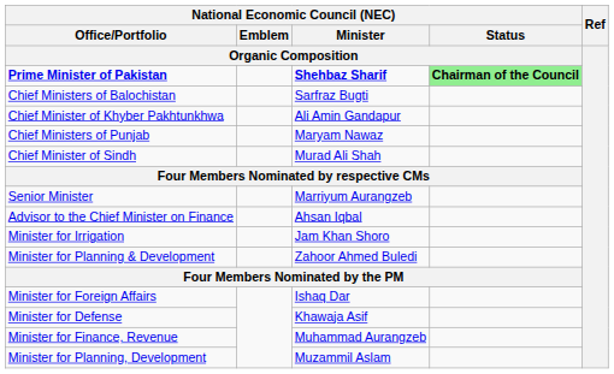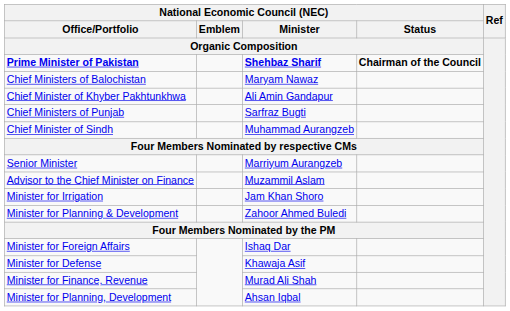Prime Minister of Pakistan | column 4: lightgreen background -> no background
Chief Ministers of Balochistan | column 3: Sarfraz Bugti -> Maryam Nawaz
Chief Ministers of Punjab | column 3: Maryam Nawaz -> Sarfraz Bugti
Chief Minister of Sindh | column 3: Murad Ali Shah -> Muhammad Aurangzeb
Advisor to the Chief Minister on Finance | column 3: Ahsan Iqbal -> Muzammil Aslam
Minister for Finance, Revenue | column 3: Muhammad Aurangzeb -> Murad Ali Shah
Minister for Planning, Development | column 3: Muzammil Aslam -> Ahsan Iqbal
